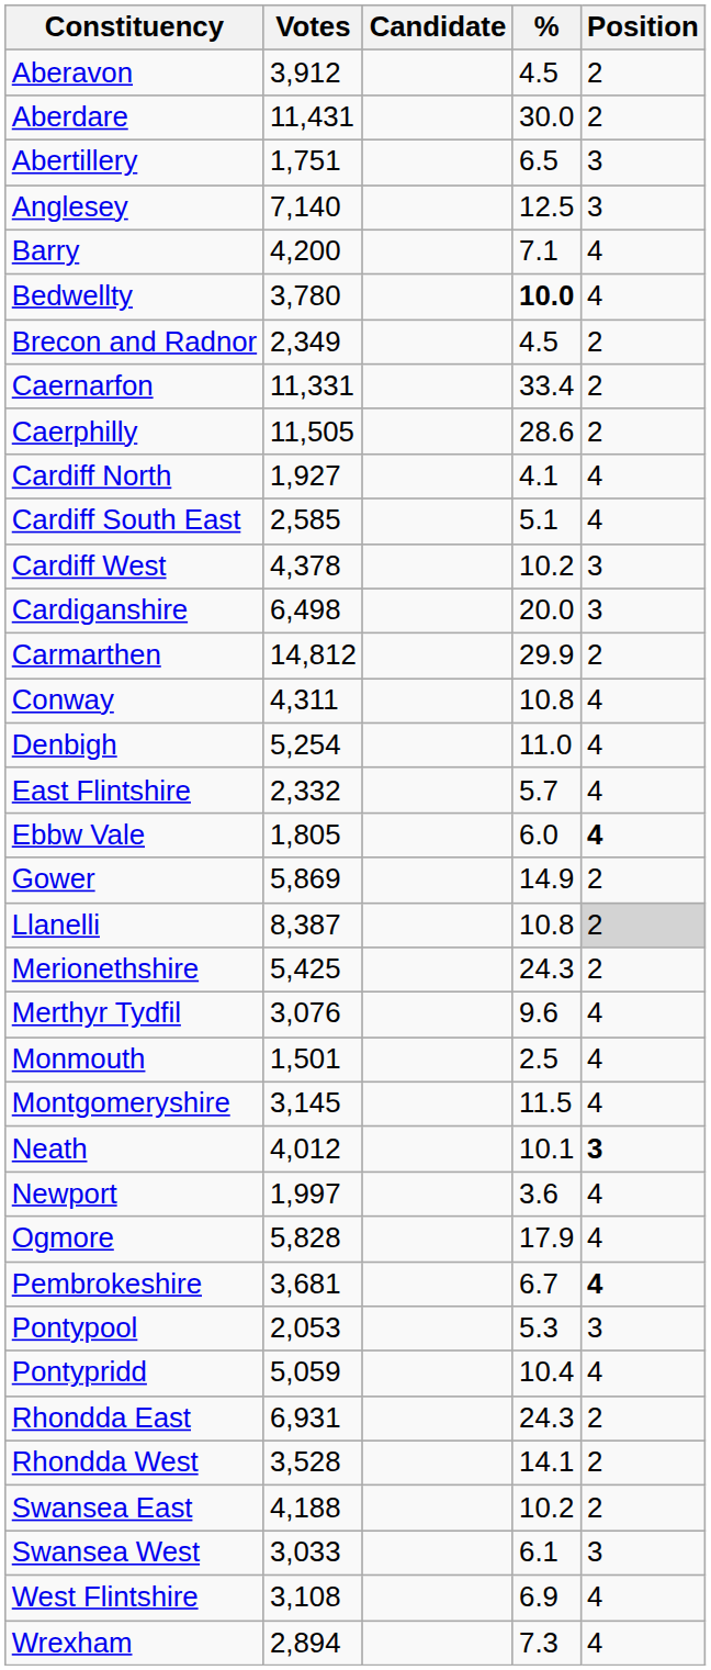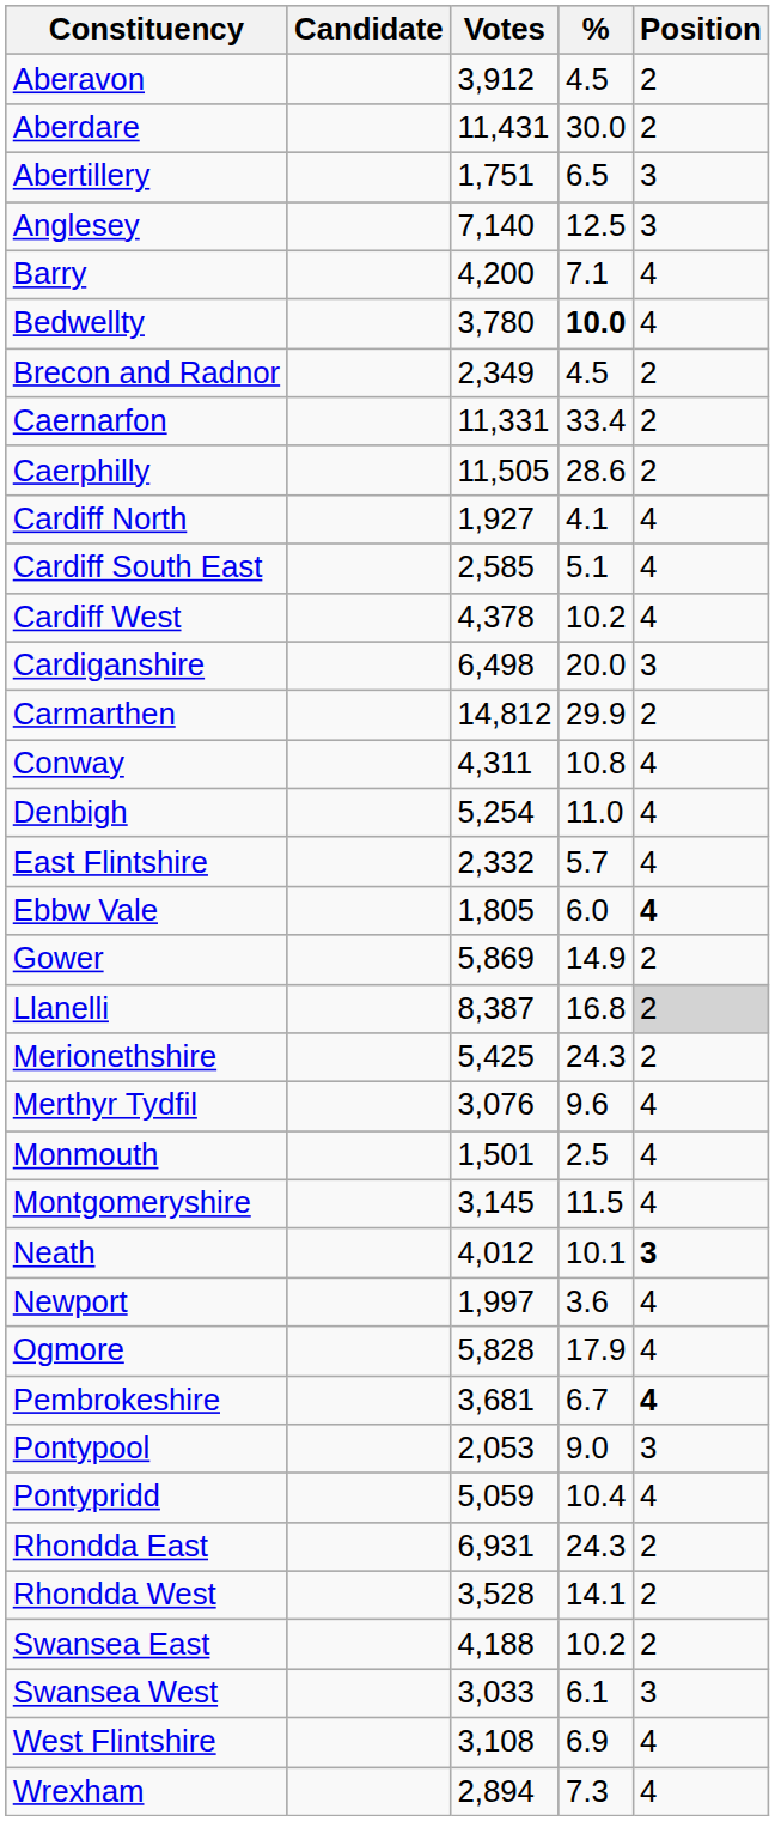columns swapped: Candidate <-> Votes
Cardiff West | Position: 3 -> 4
Llanelli | %: 10.8 -> 16.8
Pontypool | %: 5.3 -> 9.0
